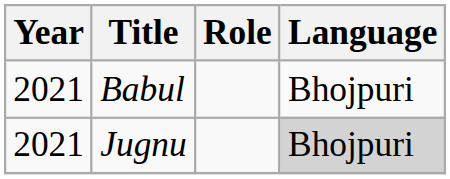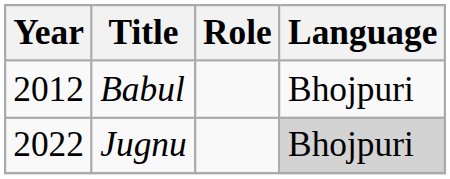Babul | Year: 2021 -> 2012
Jugnu | Year: 2021 -> 2022
